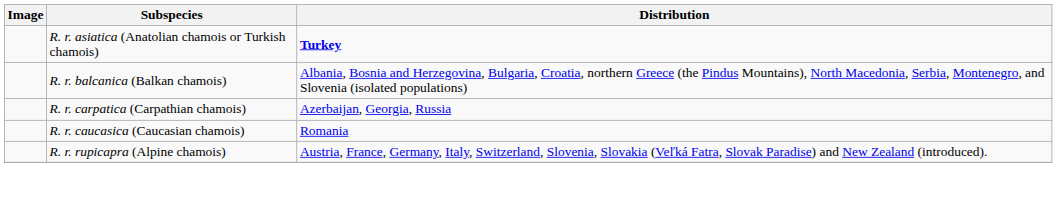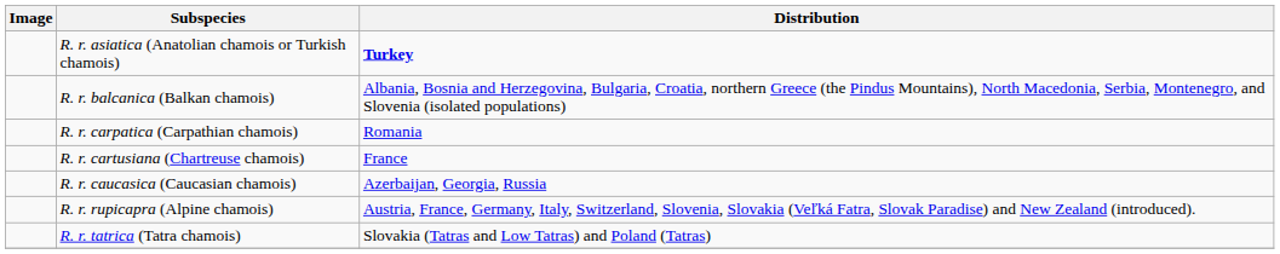R. r. carpatica (Carpathian chamois) | Distribution: Azerbaijan, Georgia, Russia -> Romania
+ row: R. r. cartusiana (Chartreuse chamois) | France
R. r. caucasica (Caucasian chamois) | Distribution: Romania -> Azerbaijan, Georgia, Russia
+ row: R. r. tatrica (Tatra chamois) | Slovakia (Tatras and Low Tatras) and Poland (Tatras)
